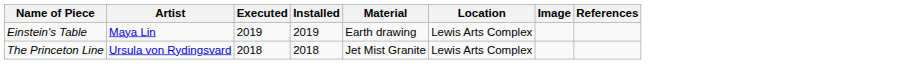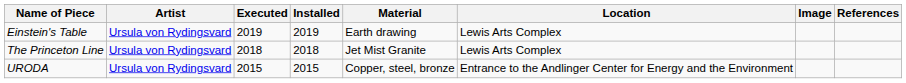Einstein's Table | Artist: Maya Lin -> Ursula von Rydingsvard
+ row: URODA | Ursula von Rydingsvard | 2015 | 2015 | Copper, steel, bronze | Entrance to the Andlinger Center for Energy and the Environment
